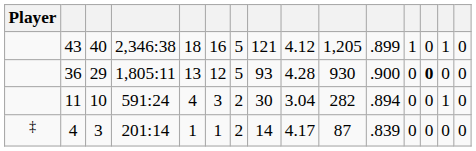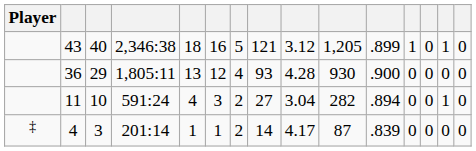43 | column 9: 4.12 -> 3.12
36 | column 7: 5 -> 4
36 | column 13: bold -> normal
11 | column 8: 30 -> 27
